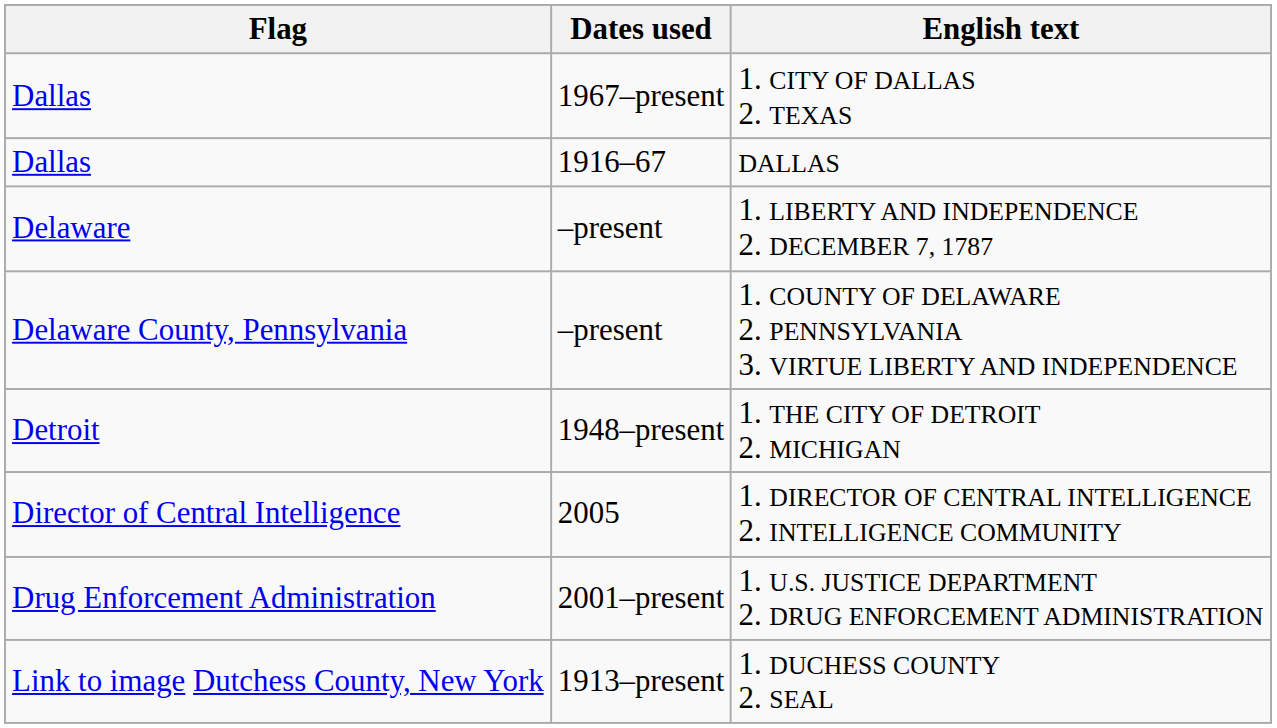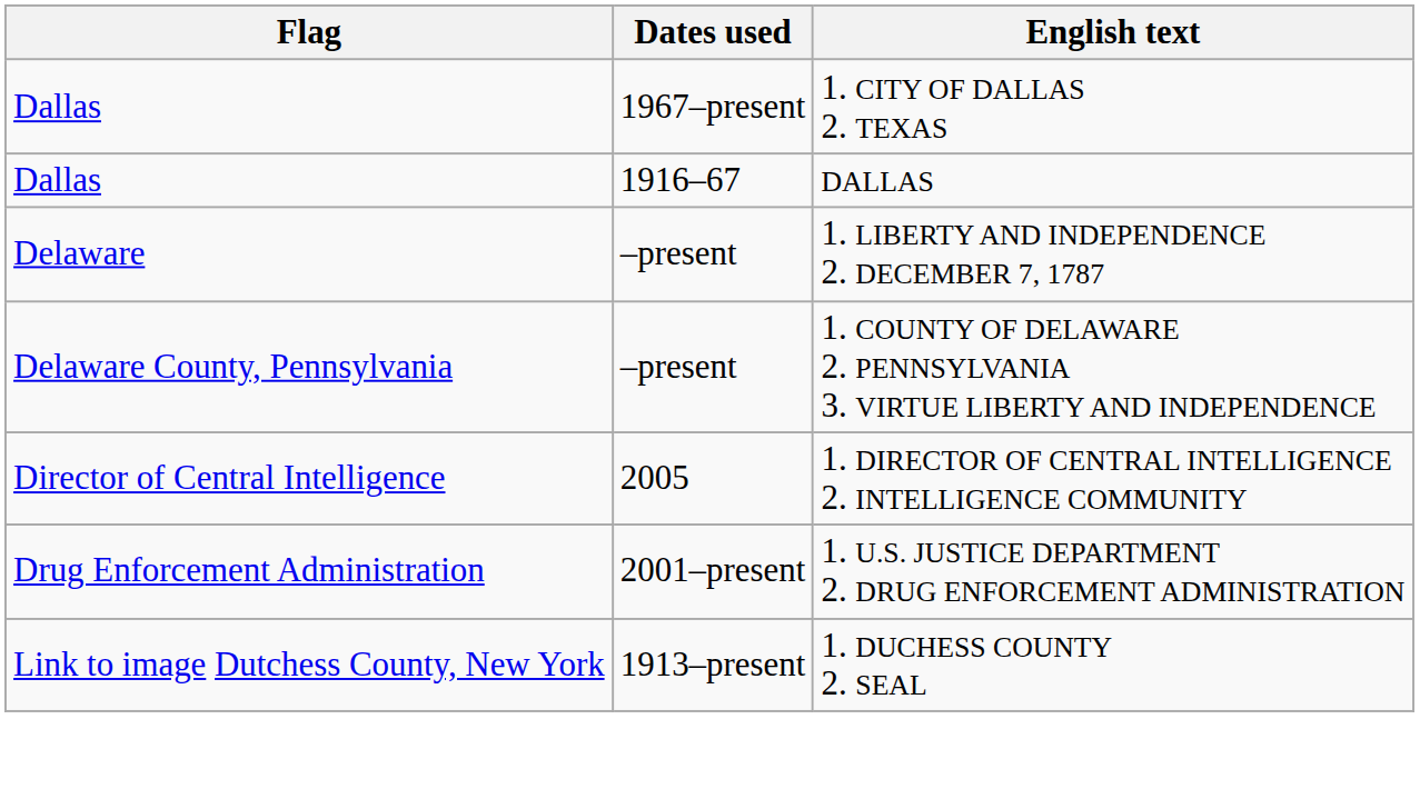- row: Detroit | 1948–present | 1. THE CITY OF DETROIT 2. MICHIGAN
